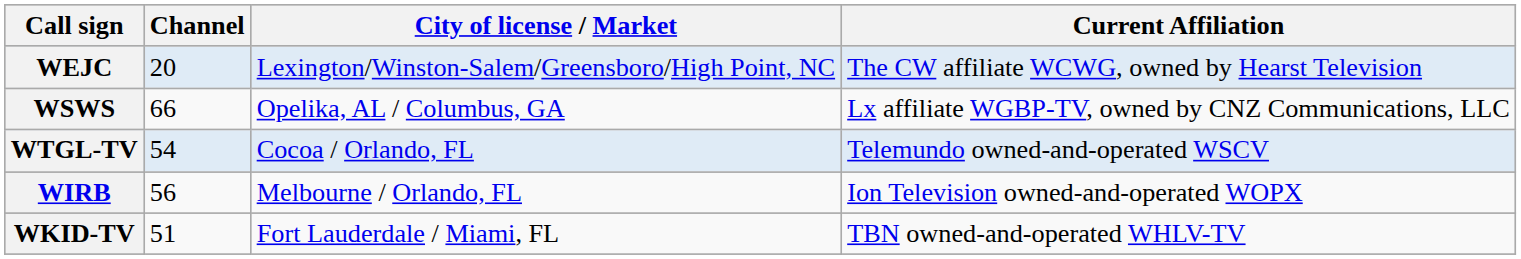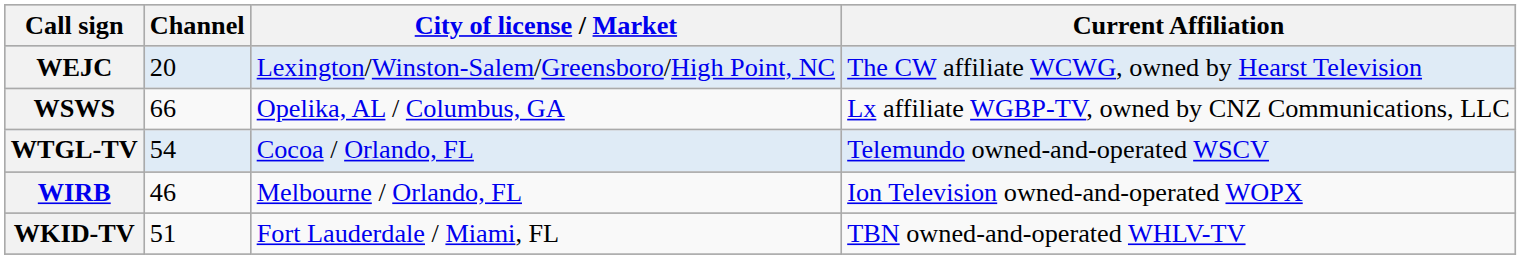WIRB | Channel: 56 -> 46
